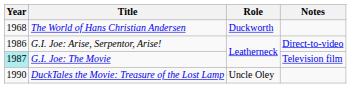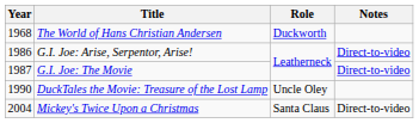G.I. Joe: The Movie | Year: paleturquoise background -> no background
G.I. Joe: The Movie | Notes: Television film -> Direct-to-video
+ row: 2004 | Mickey's Twice Upon a Christmas | Santa Claus | Direct-to-video
